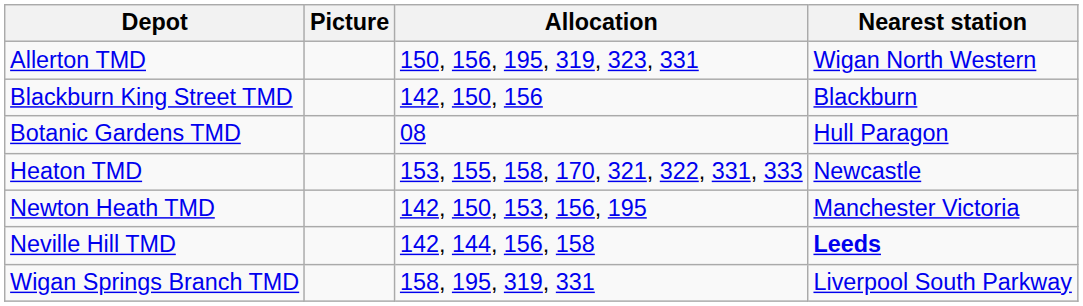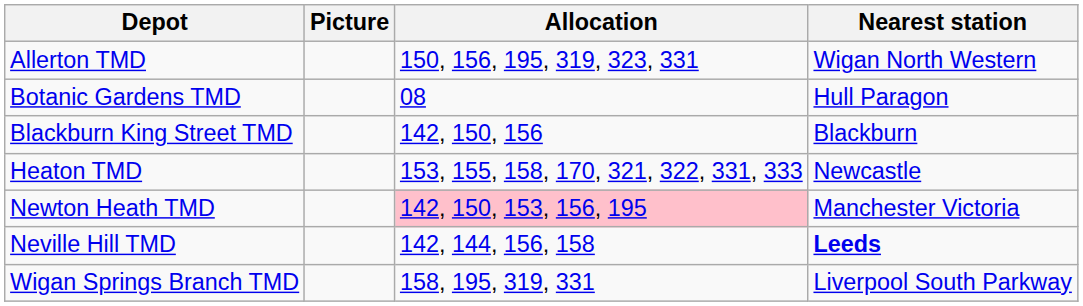rows swapped: Blackburn King Street TMD <-> Botanic Gardens TMD
Newton Heath TMD | Allocation: no background -> pink background
